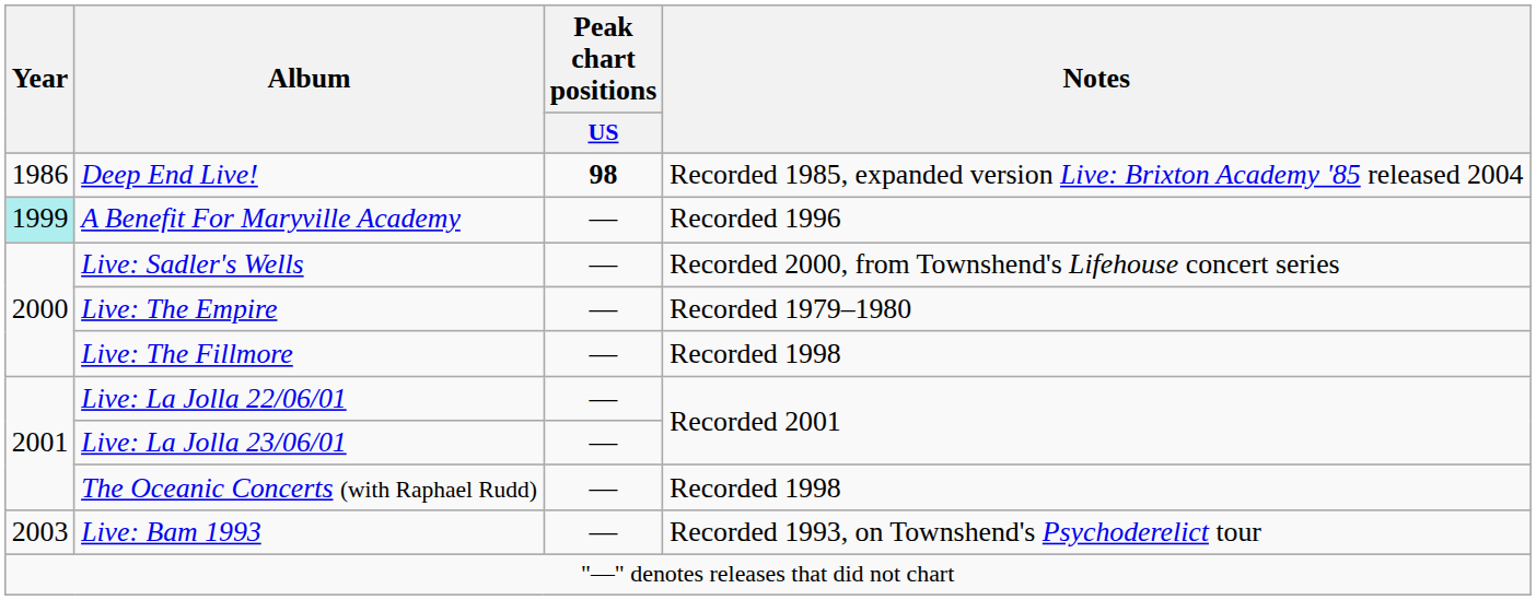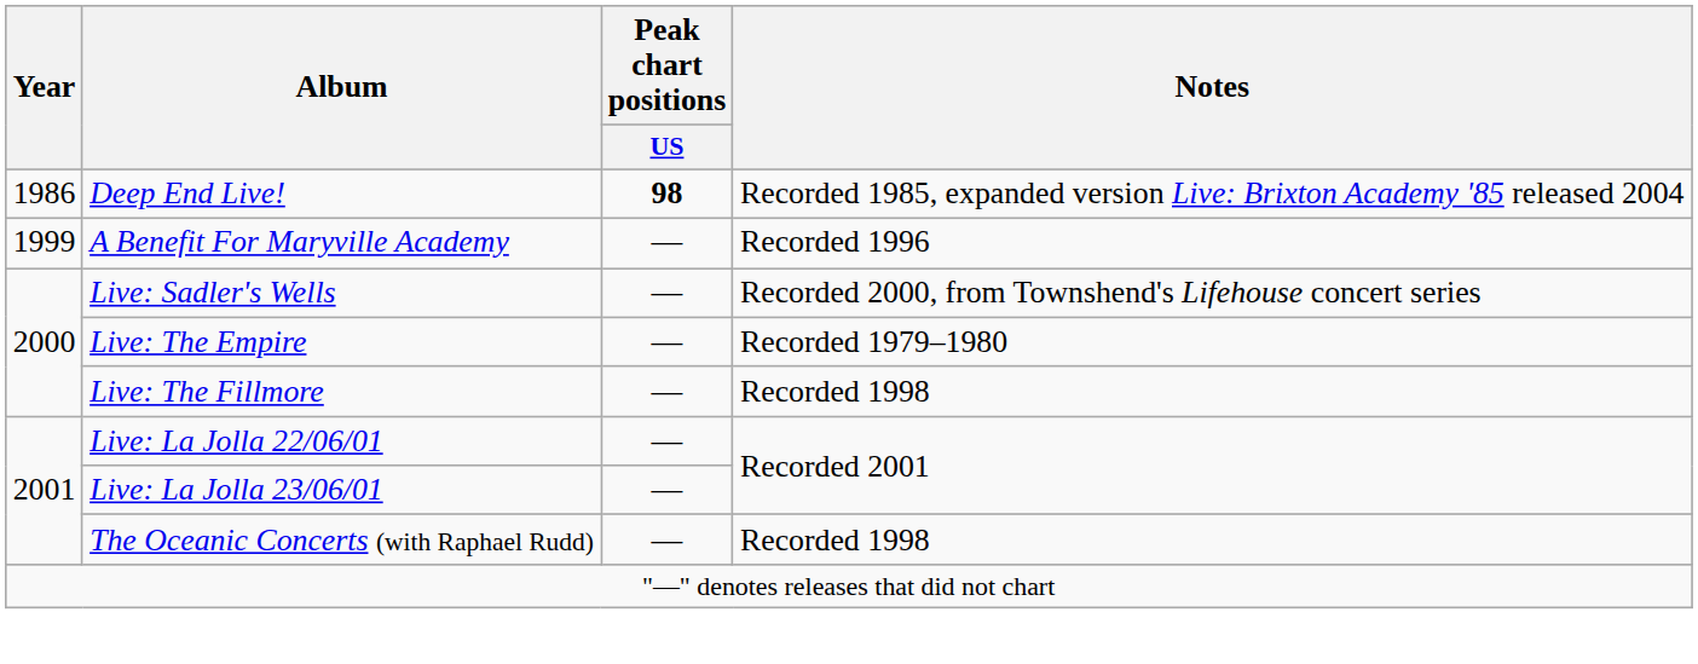A Benefit For Maryville Academy | Year: paleturquoise background -> no background
- row: 2003 | Live: Bam 1993 | — | Recorded 1993, on Townshend's Psychoderelict tour
